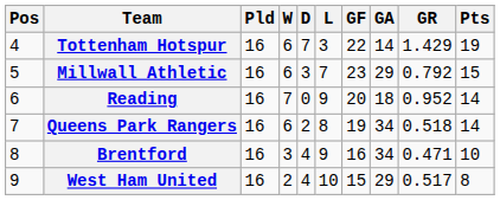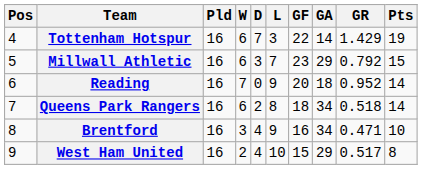Queens Park Rangers | GF: 19 -> 18
